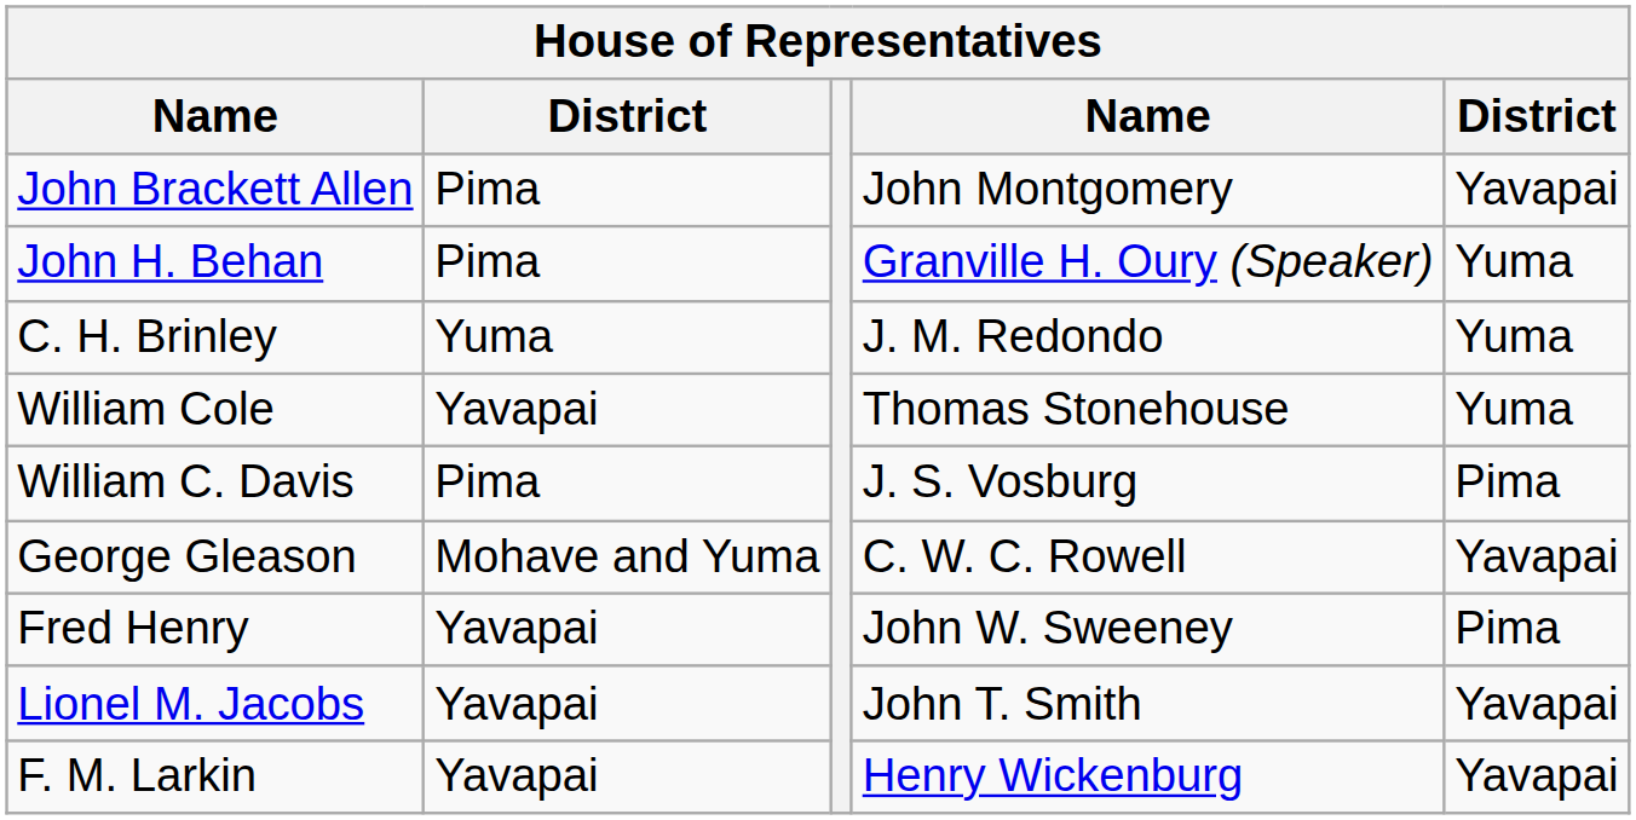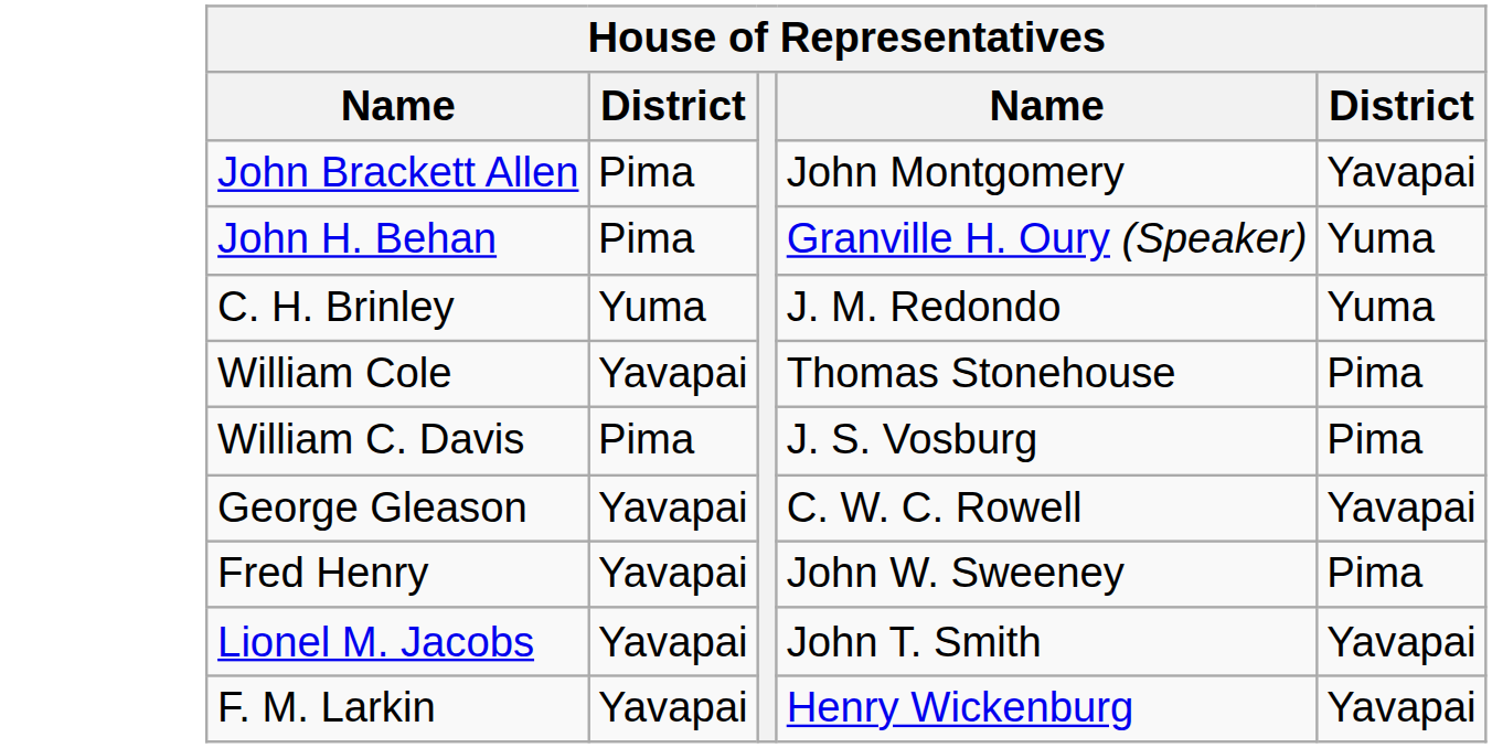William Cole | column 5: Yuma -> Pima
George Gleason | column 2: Mohave and Yuma -> Yavapai
